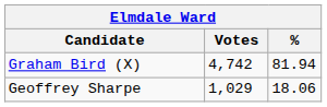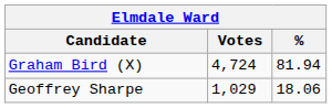Graham Bird (X) | Votes: 4,742 -> 4,724
